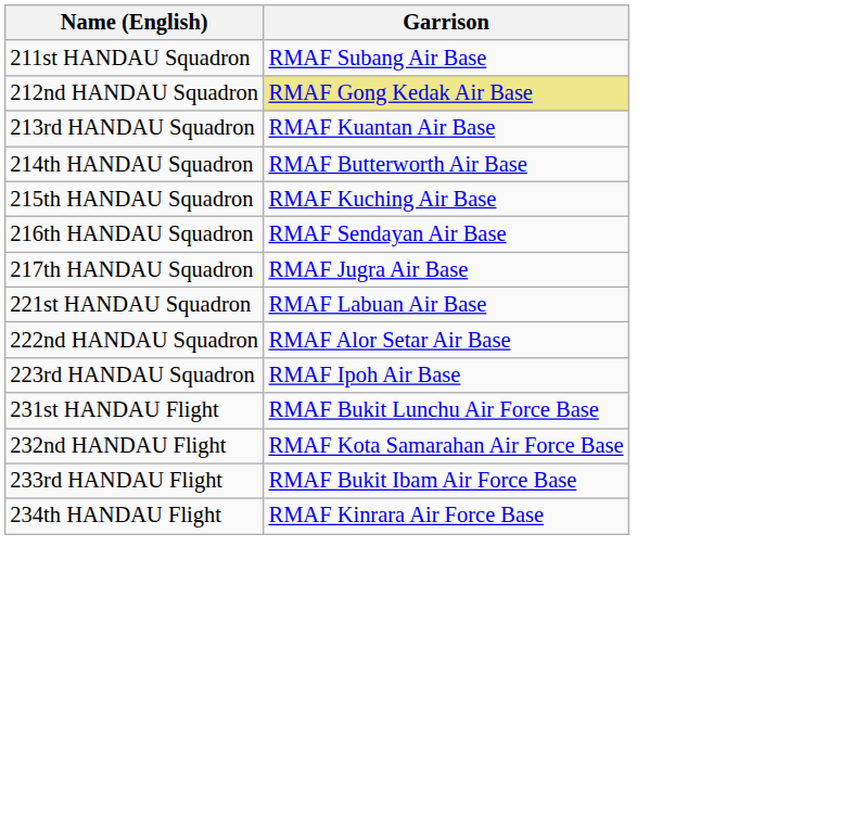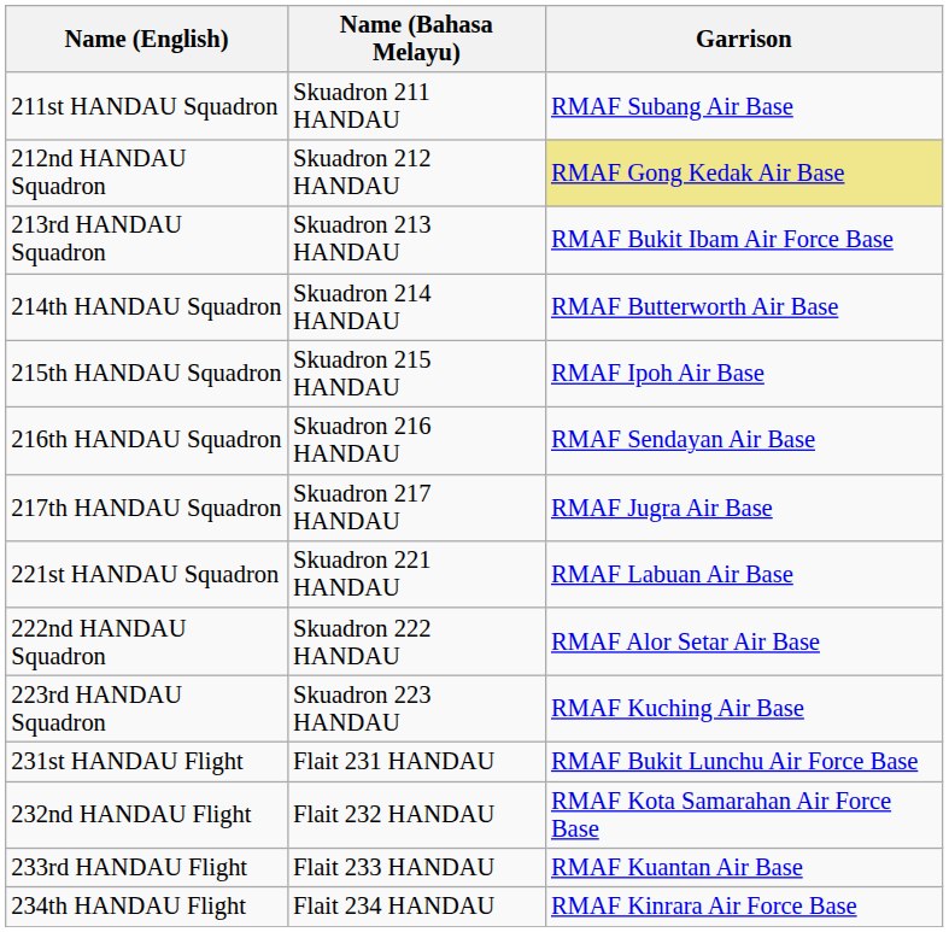+ column: Name (Bahasa Melayu) | Skuadron 211 HANDAU | Skuadron 212 HANDAU | Skuadron 213 HANDAU | Skuadron 214 HANDAU | Skuadron 215 HANDAU | Skuadron 216 HANDAU | Skuadron 217 HANDAU | Skuadron 221 HANDAU | Skuadron 222 HANDAU | Skuadron 223 HANDAU | Flait 231 HANDAU | Flait 232 HANDAU | Flait 233 HANDAU | Flait 234 HANDAU
213rd HANDAU Squadron | Garrison: RMAF Kuantan Air Base -> RMAF Bukit Ibam Air Force Base
215th HANDAU Squadron | Garrison: RMAF Kuching Air Base -> RMAF Ipoh Air Base
223rd HANDAU Squadron | Garrison: RMAF Ipoh Air Base -> RMAF Kuching Air Base
233rd HANDAU Flight | Garrison: RMAF Bukit Ibam Air Force Base -> RMAF Kuantan Air Base
